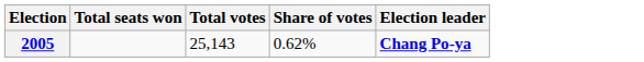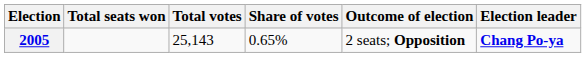+ column: Outcome of election | 2 seats; Opposition
2005 | Share of votes: 0.62% -> 0.65%
